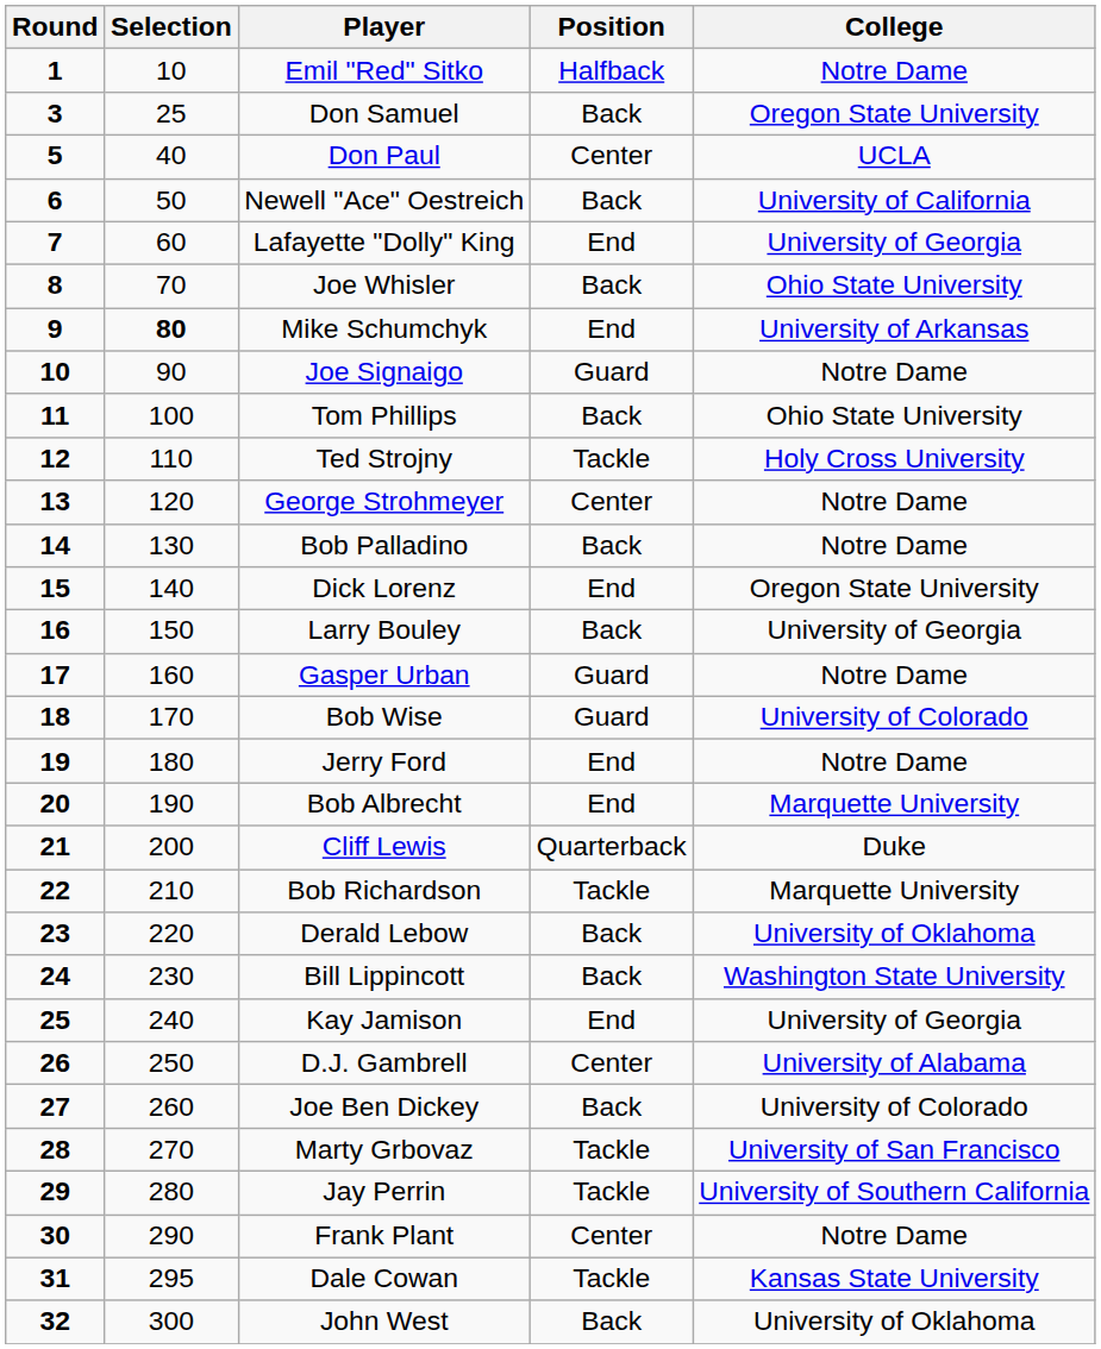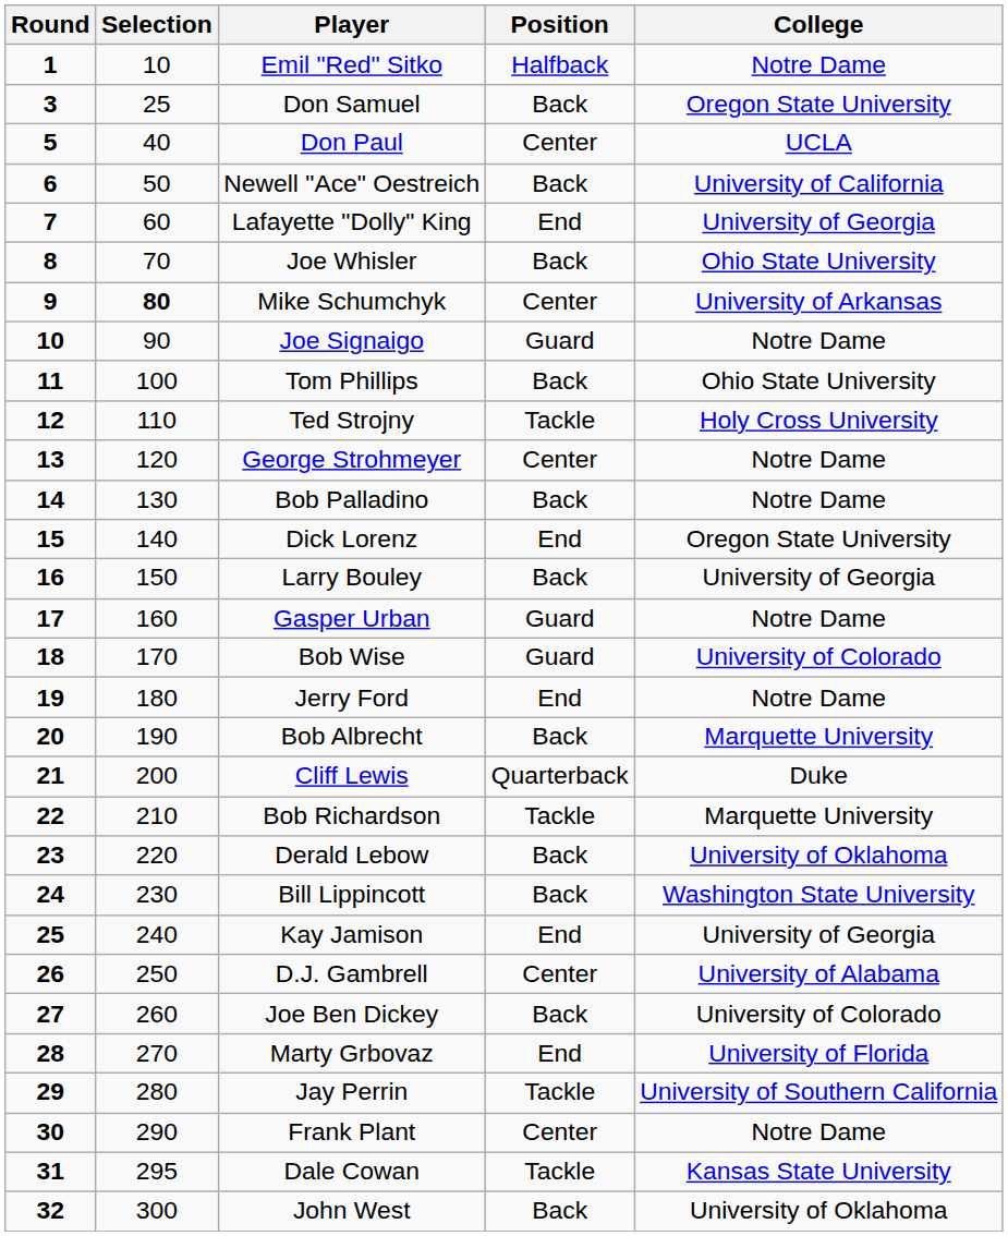Mike Schumchyk | Position: End -> Center
Bob Albrecht | Position: End -> Back
Marty Grbovaz | Position: Tackle -> End
Marty Grbovaz | College: University of San Francisco -> University of Florida
